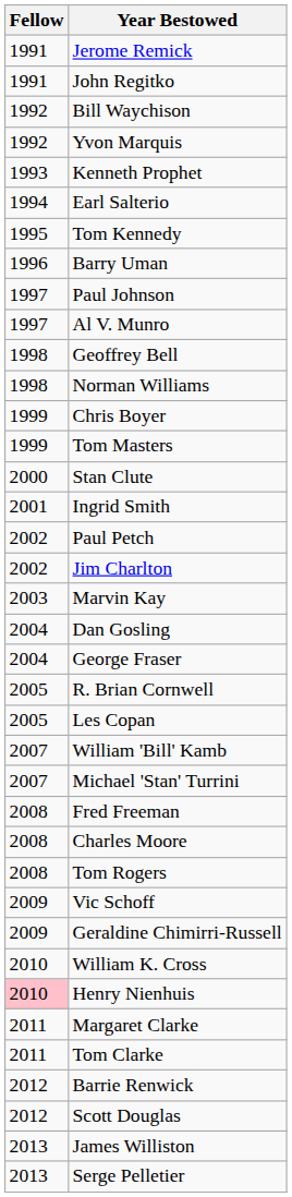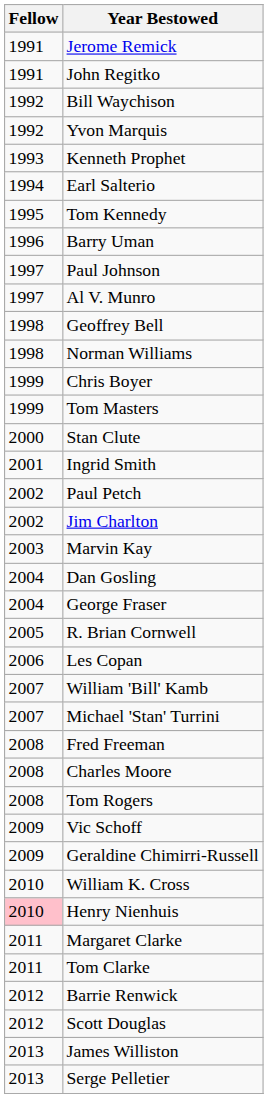Les Copan | Fellow: 2005 -> 2006
